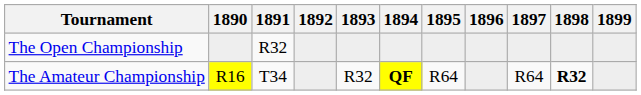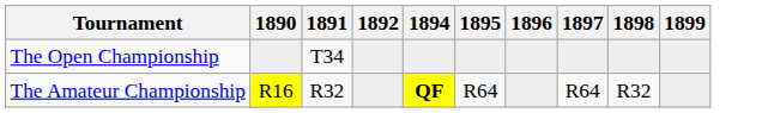- column: 1893 | R32
The Open Championship | 1891: R32 -> T34
The Amateur Championship | 1891: T34 -> R32
The Amateur Championship | 1898: bold -> normal
